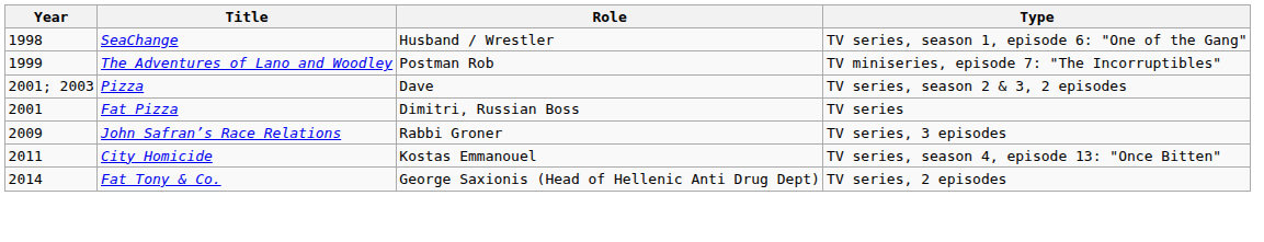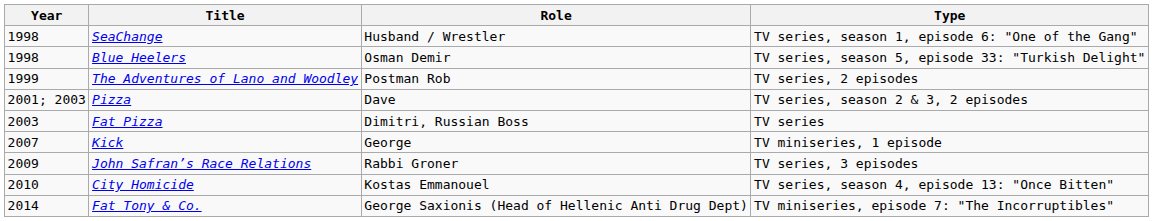+ row: 1998 | Blue Heelers | Osman Demir | TV series, season 5, episode 33: "Turkish Delight"
The Adventures of Lano and Woodley | Type: TV miniseries, episode 7: "The Incorruptibles" -> TV series, 2 episodes
Fat Pizza | Year: 2001 -> 2003
+ row: 2007 | Kick | George | TV miniseries, 1 episode
City Homicide | Year: 2011 -> 2010
Fat Tony & Co. | Type: TV series, 2 episodes -> TV miniseries, episode 7: "The Incorruptibles"
